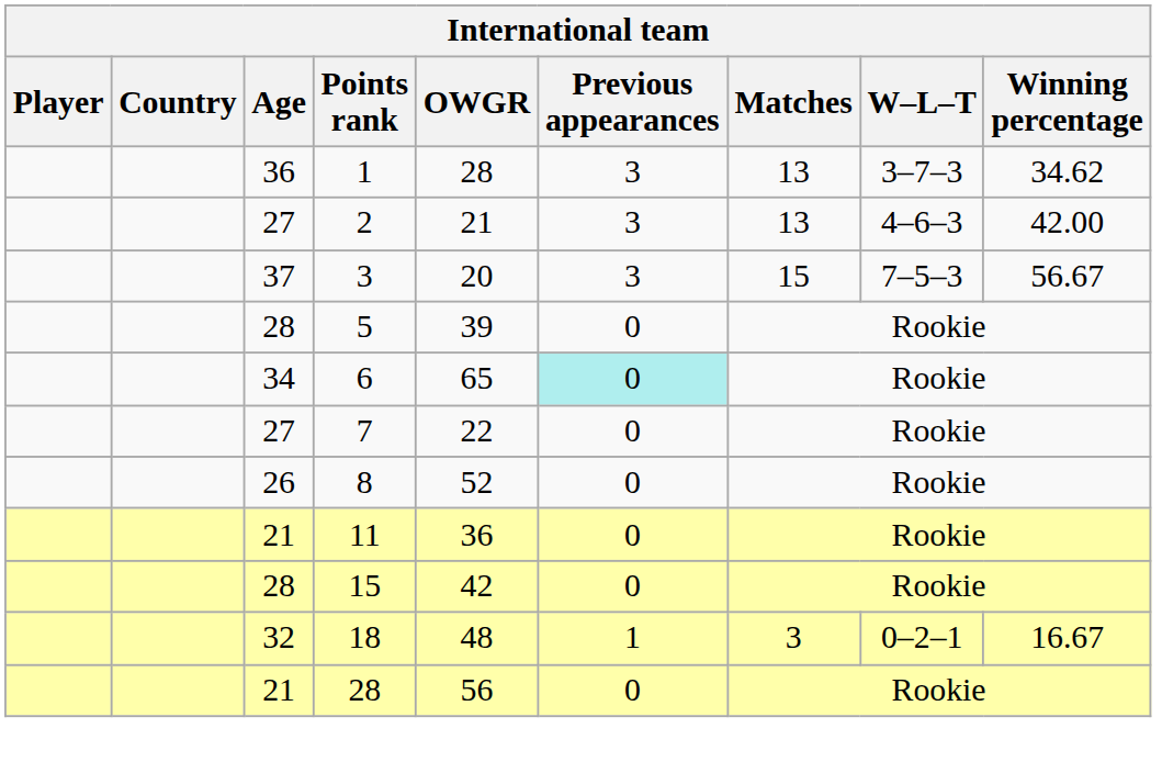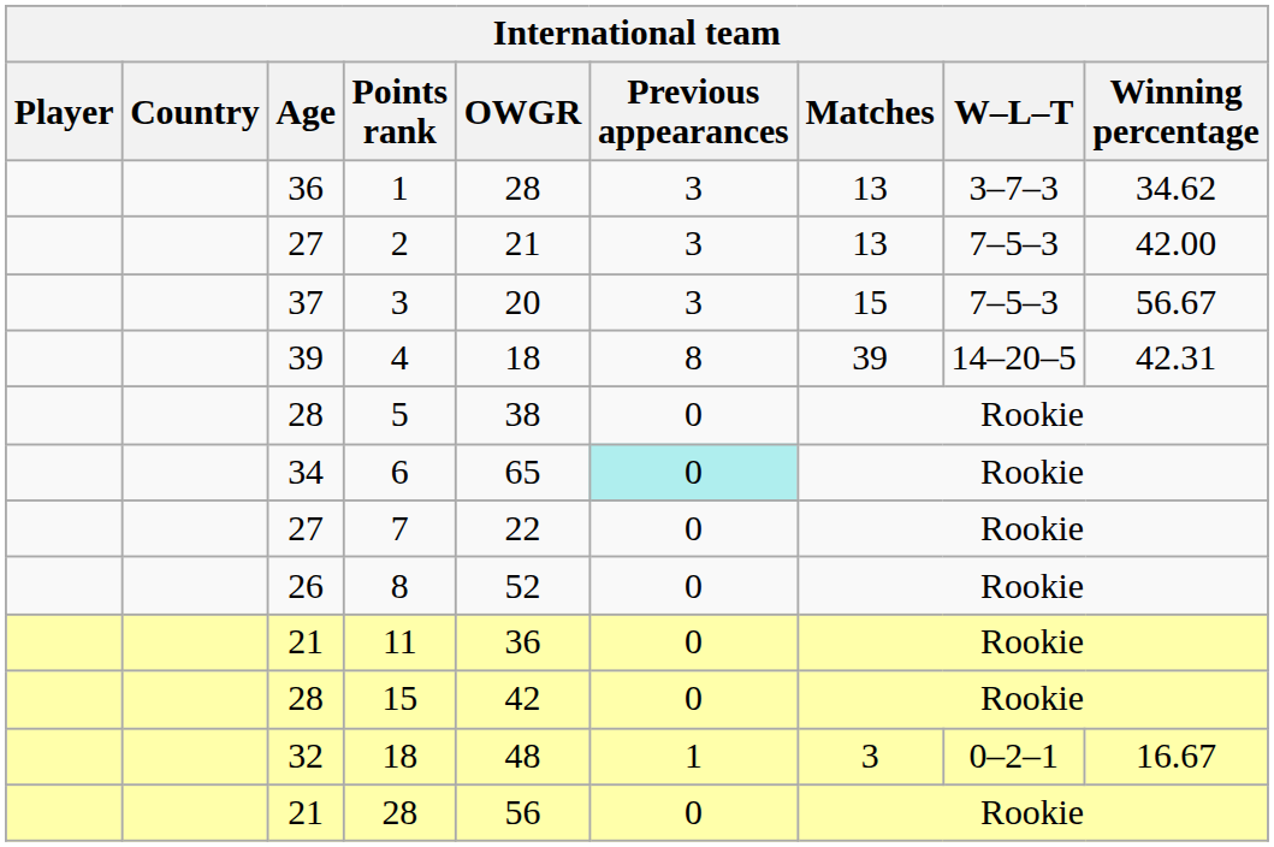2 | W–L–T: 4–6–3 -> 7–5–3
+ row: 39 | 4 | 18 | 8 | 39 | 14–20–5 | 42.31
5 | OWGR: 39 -> 38
